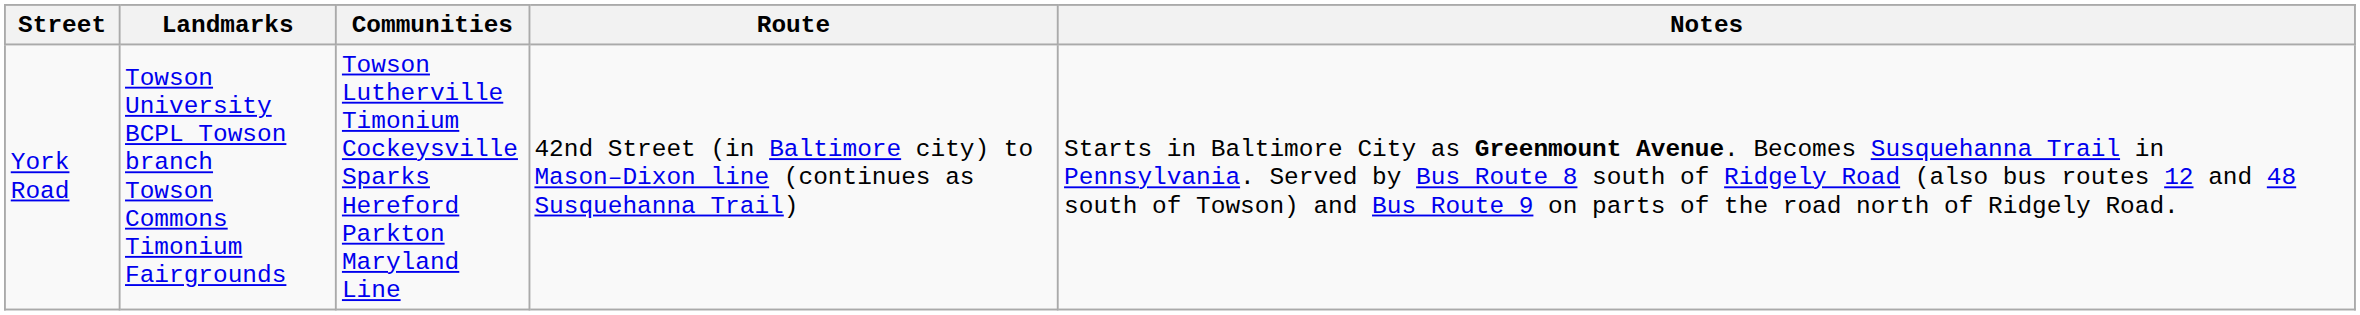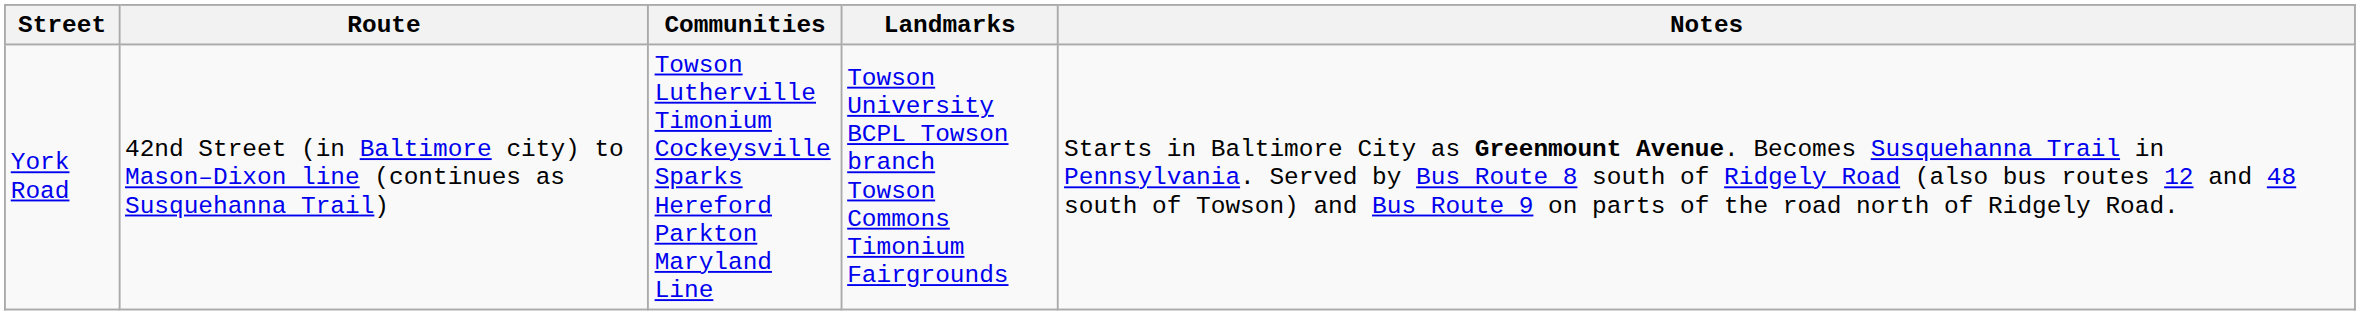columns swapped: Route <-> Landmarks
